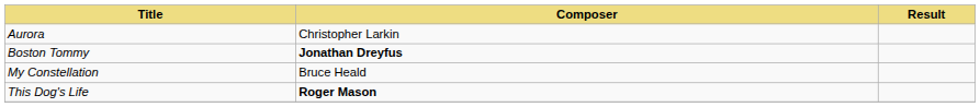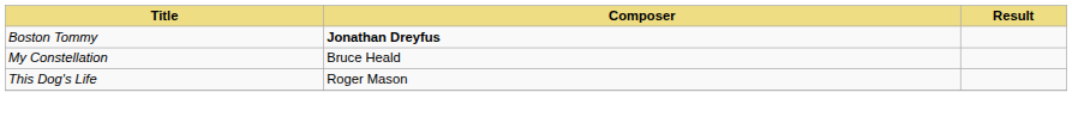- row: Aurora | Christopher Larkin
This Dog's Life | Composer: bold -> normal
